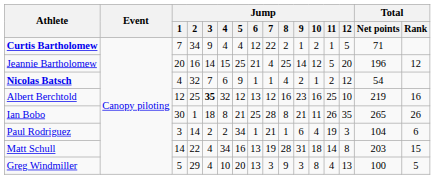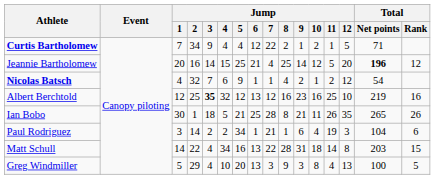Jeannie Bartholomew | Total / Net points: normal -> bold
Ian Bobo | Jump / 4: 8 -> 5
Matt Schull | Jump / 7: 19 -> 22
